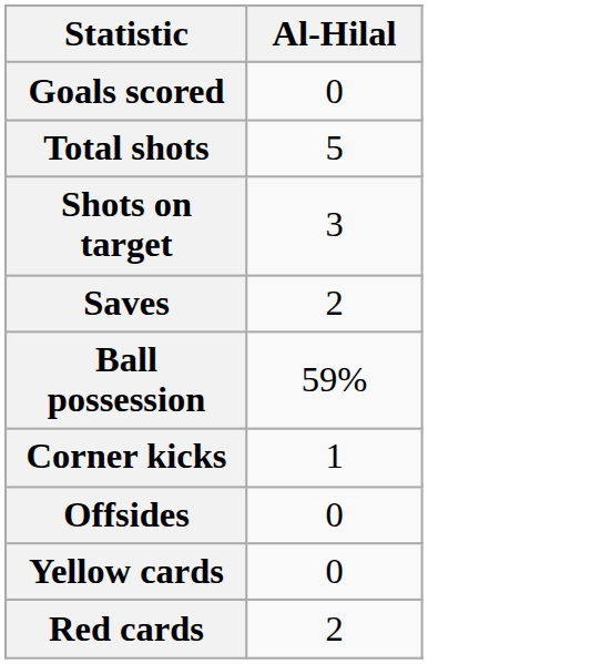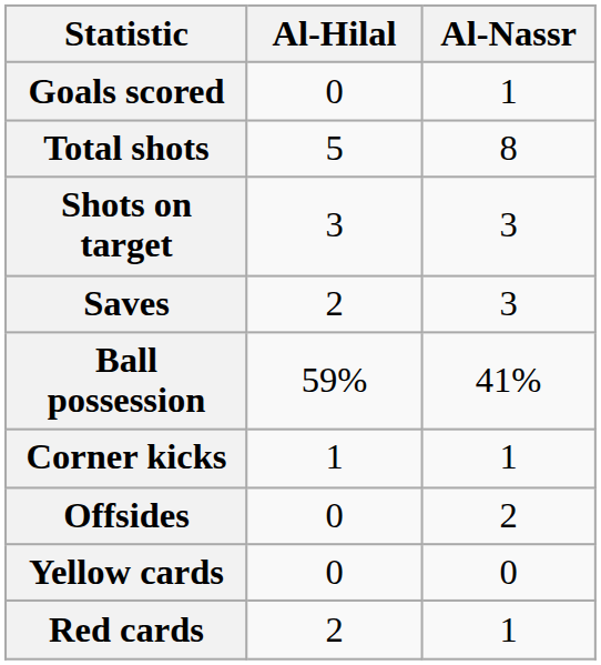+ column: Al-Nassr | 1 | 8 | 3 | 3 | 41% | 1 | 2 | 0 | 1
